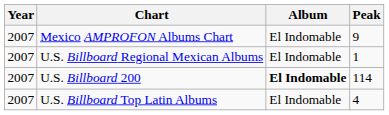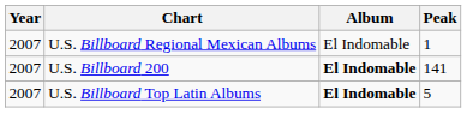- row: 2007 | Mexico AMPROFON Albums Chart | El Indomable | 9
U.S. Billboard 200 | Peak: 114 -> 141
U.S. Billboard Top Latin Albums | Album: normal -> bold
U.S. Billboard Top Latin Albums | Peak: 4 -> 5
